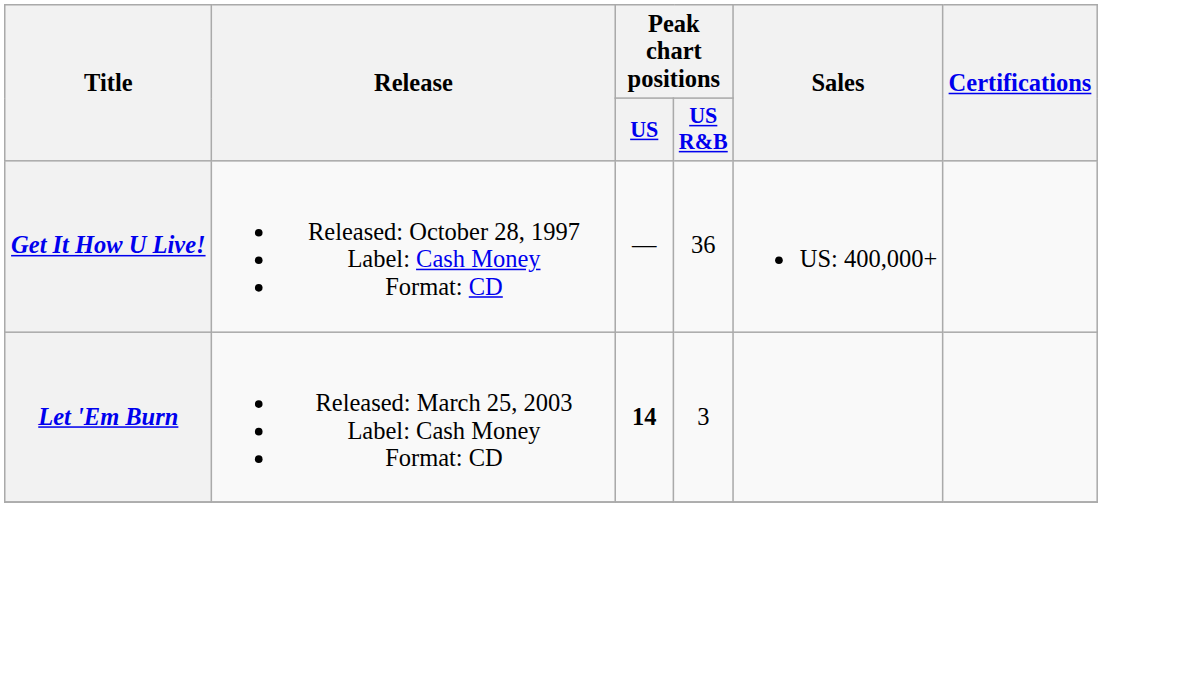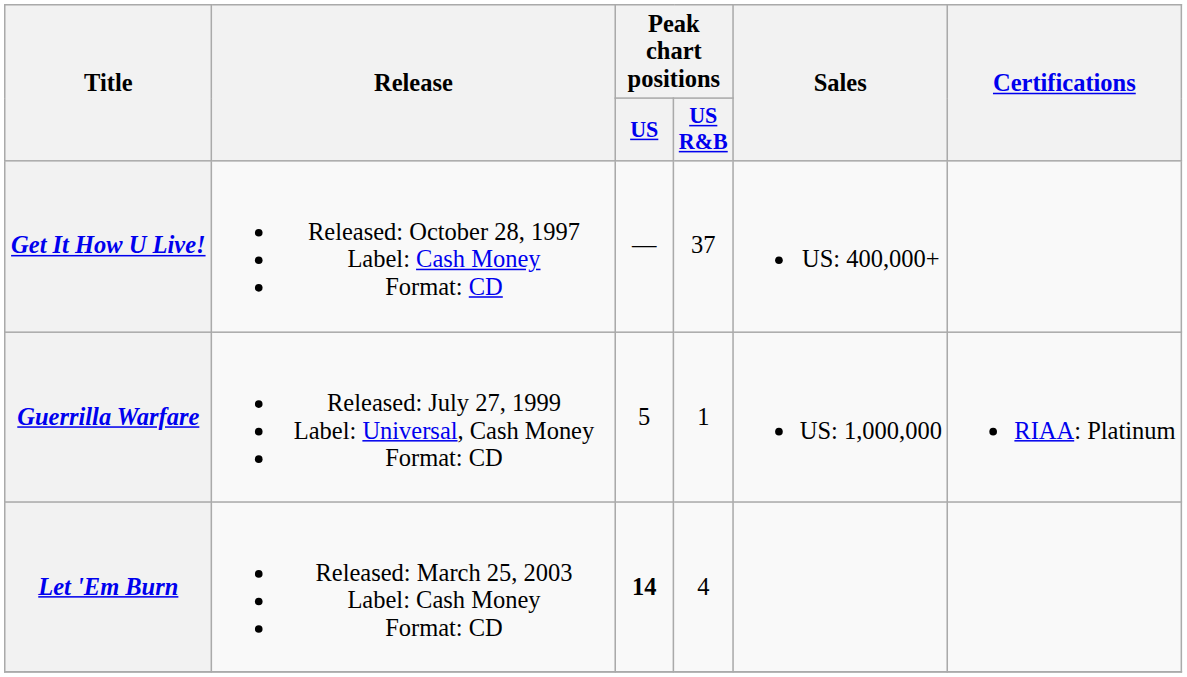Get It How U Live! | Peak chart positions / US R&B: 36 -> 37
+ row: Guerrilla Warfare | Released: July 27, 1999 Label: Universal, Cash Money Format: CD | 5 | 1 | US: 1,000,000 | RIAA: Platinum
Let 'Em Burn | Peak chart positions / US R&B: 3 -> 4
